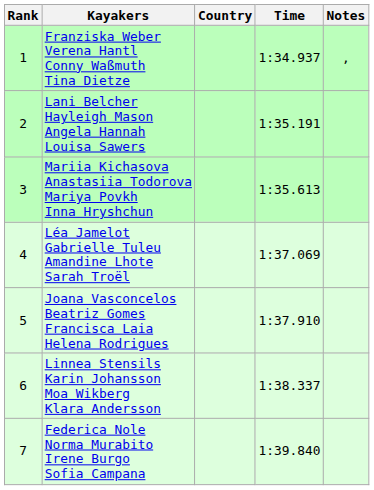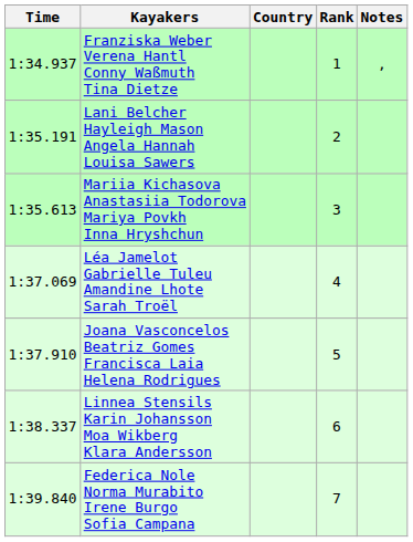columns swapped: Rank <-> Time
